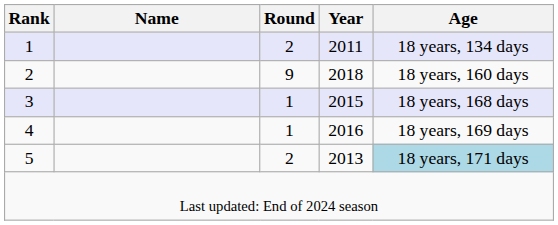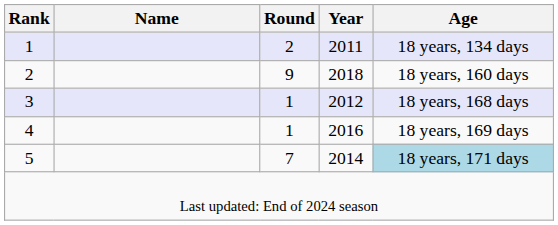3 | Year: 2015 -> 2012
5 | Round: 2 -> 7
5 | Year: 2013 -> 2014
